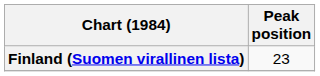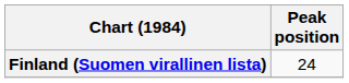Finland (Suomen virallinen lista) | Peak position: 23 -> 24
